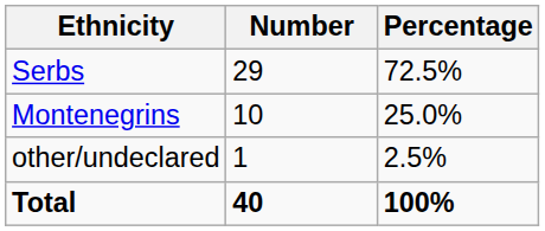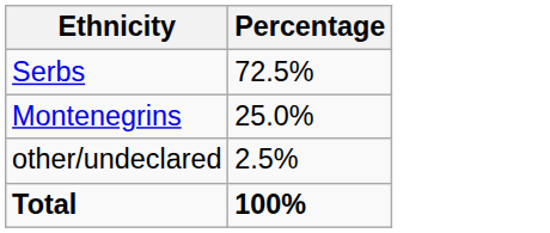- column: Number | 29 | 10 | 1 | 40
